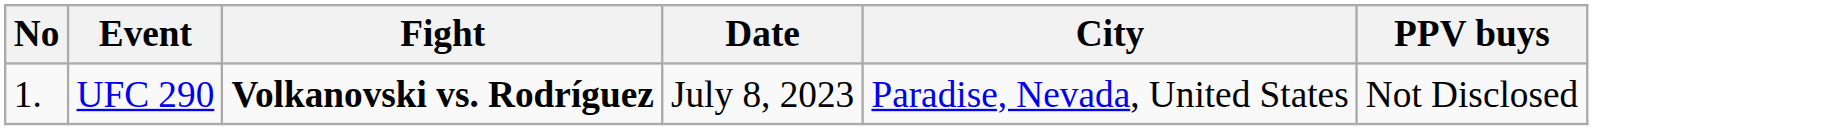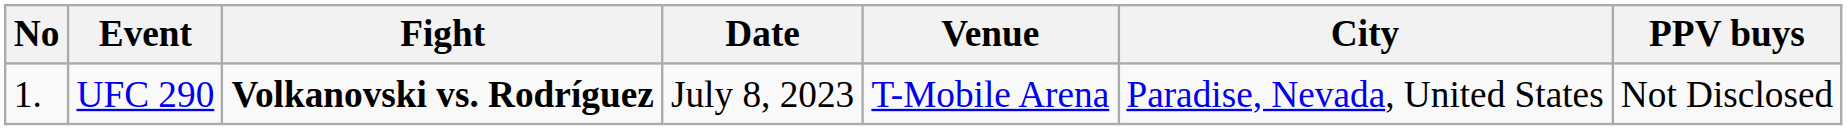+ column: Venue | T-Mobile Arena
